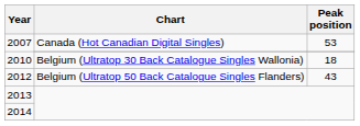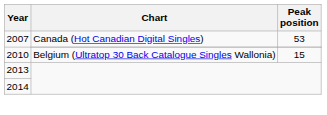2010 | Peak position: 18 -> 15
- row: 2012 | Belgium (Ultratop 50 Back Catalogue Singles Flanders) | 43
